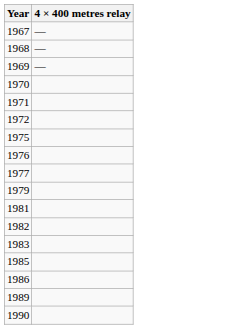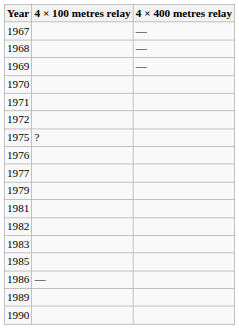+ column: 4 × 100 metres relay | ? | —
